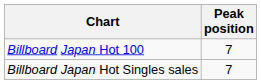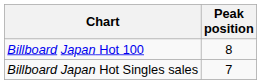Billboard Japan Hot 100 | Peak position: 7 -> 8
